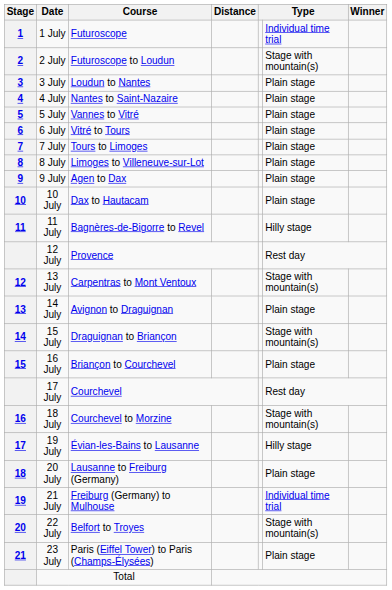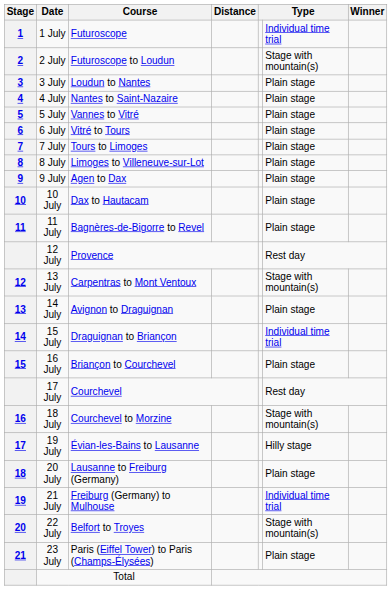11 July | column 6: Hilly stage -> Plain stage
15 July | column 6: Stage with mountain(s) -> Individual time trial
